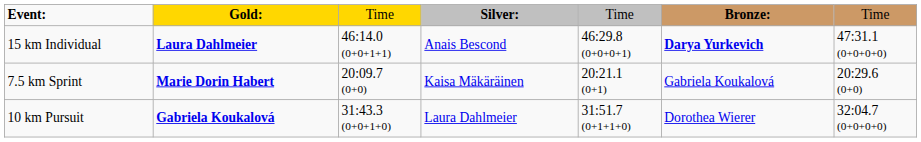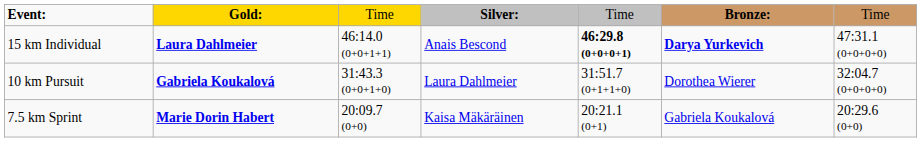15 km Individual | column 5: normal -> bold
rows swapped: 7.5 km Sprint <-> 10 km Pursuit
